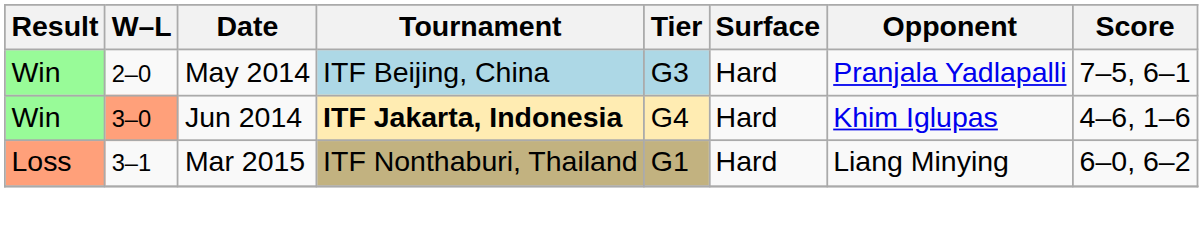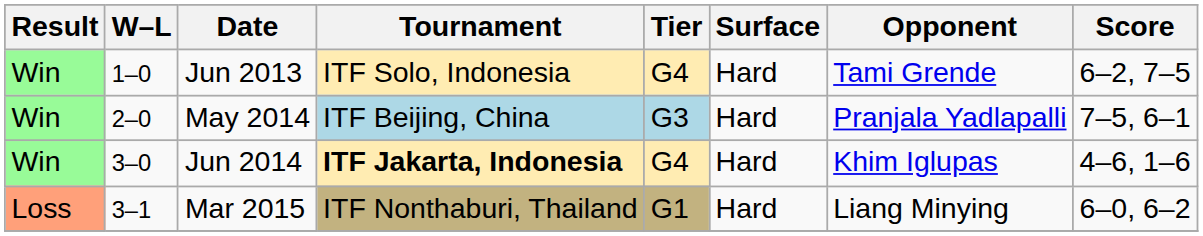+ row: Win | 1–0 | Jun 2013 | ITF Solo, Indonesia | G4 | Hard | Tami Grende | 6–2, 7–5
Jun 2014 | W–L: lightsalmon background -> no background
